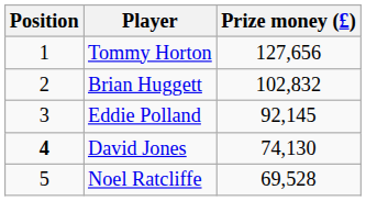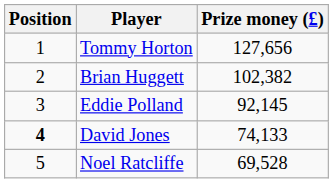Brian Huggett | Prize money (£): 102,832 -> 102,382
David Jones | Prize money (£): 74,130 -> 74,133
